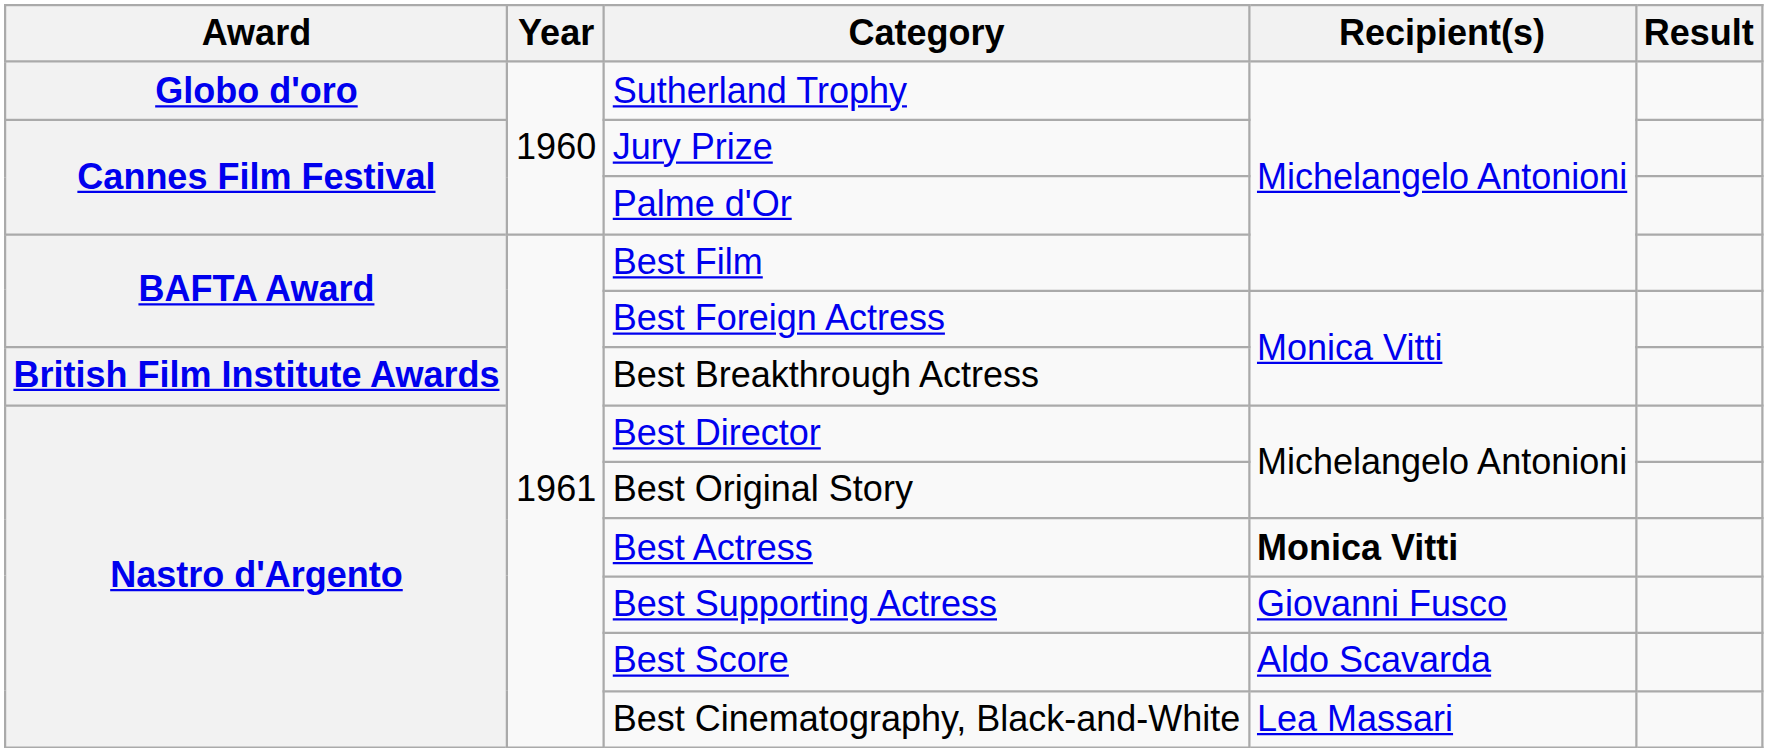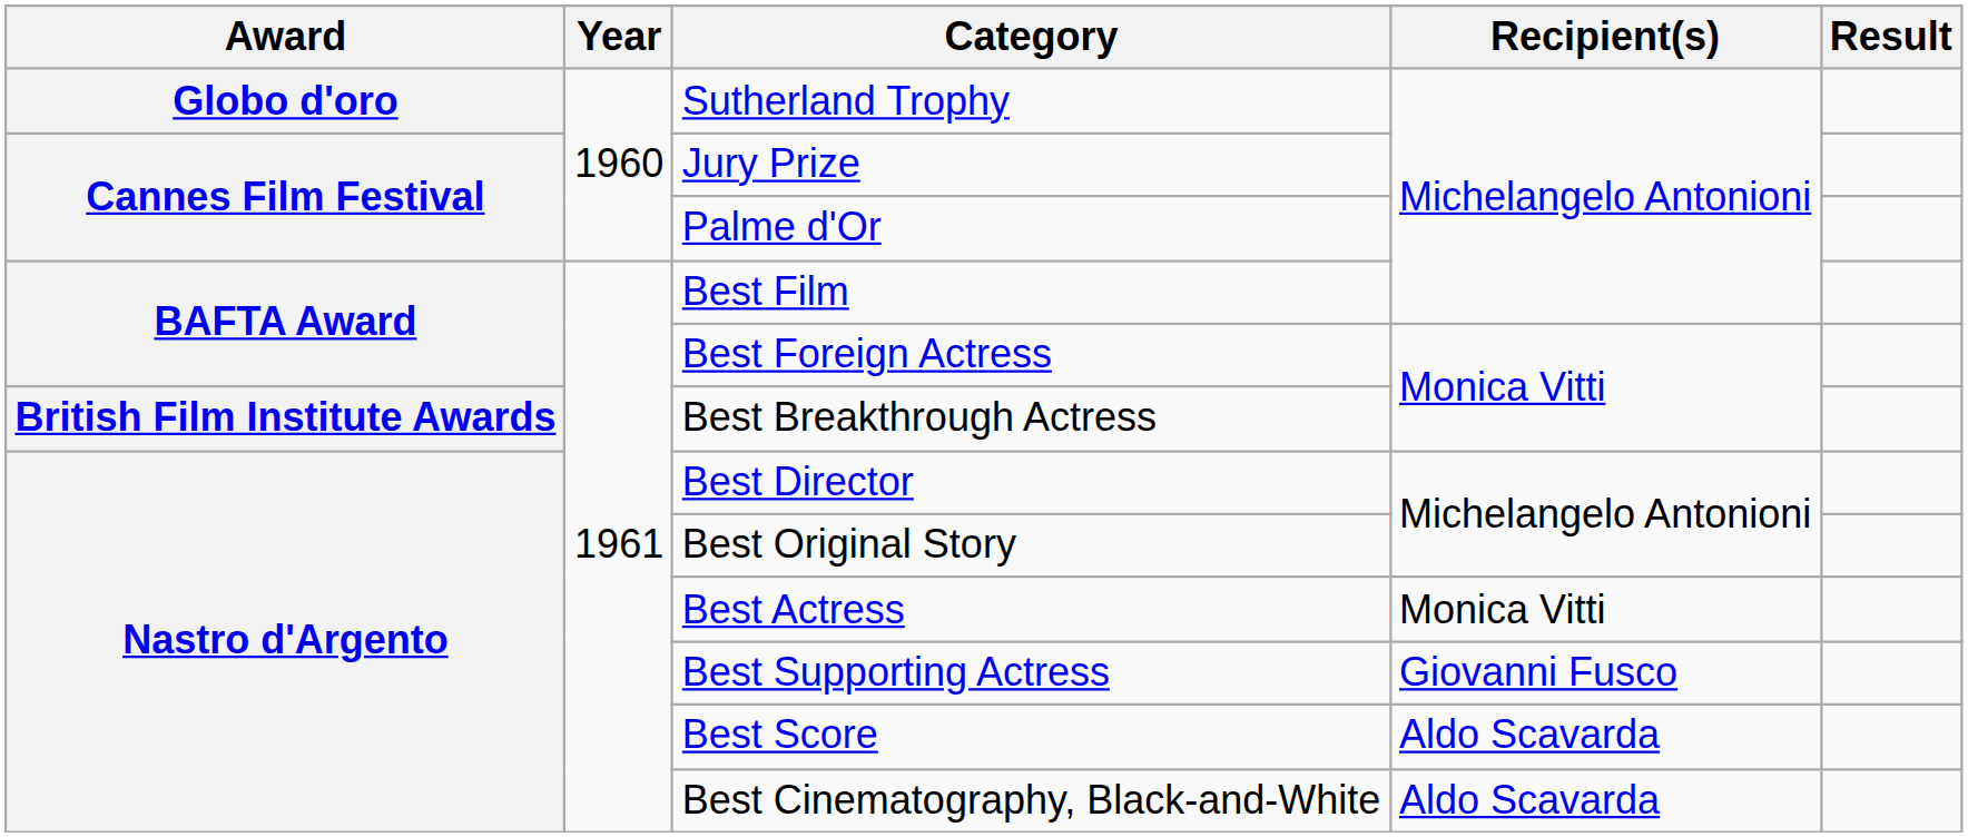Best Actress | Recipient(s): bold -> normal
Best Cinematography, Black-and-White | Recipient(s): Lea Massari -> Aldo Scavarda
